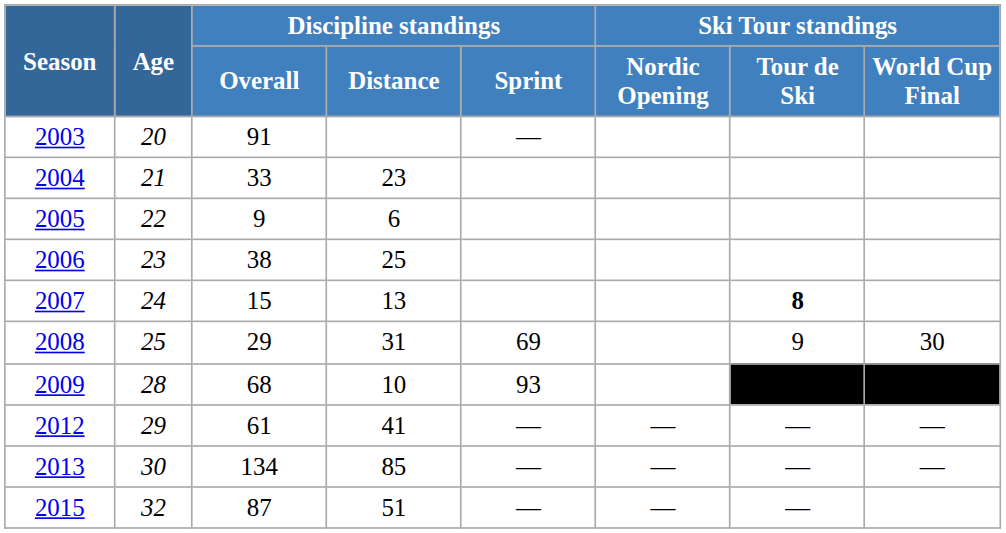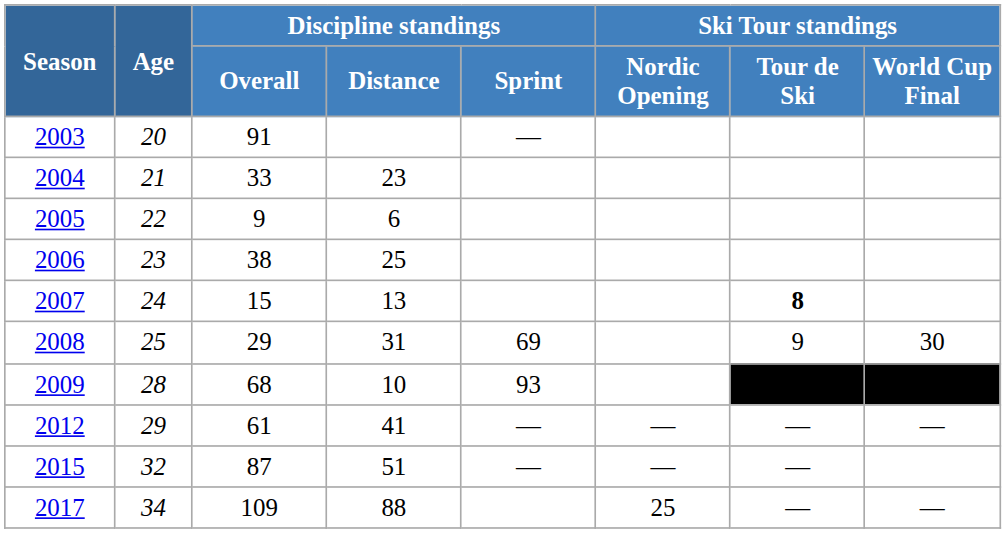- row: 2013 | 30 | 134 | 85 | — | — | — | —
+ row: 2017 | 34 | 109 | 88 | 25 | — | —
